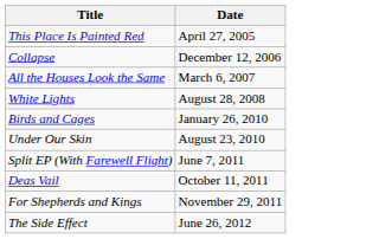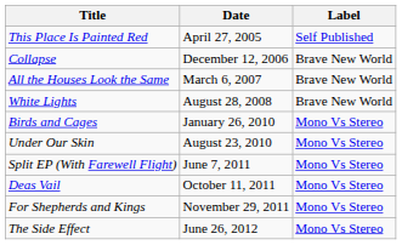+ column: Label | Self Published | Brave New World | Brave New World | Brave New World | Mono Vs Stereo | Mono Vs Stereo | Mono Vs Stereo | Mono Vs Stereo | Mono Vs Stereo | Mono Vs Stereo
